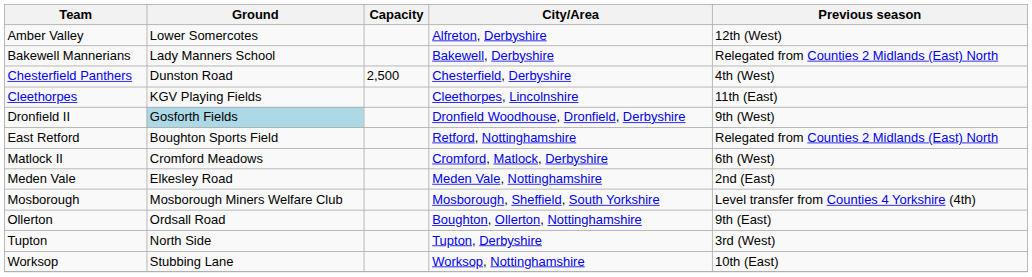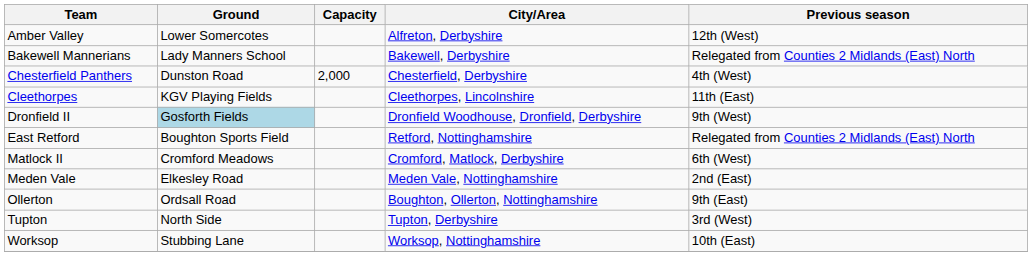Chesterfield Panthers | Capacity: 2,500 -> 2,000
- row: Mosborough | Mosborough Miners Welfare Club | Mosborough, Sheffield, South Yorkshire | Level transfer from Counties 4 Yorkshire (4th)
